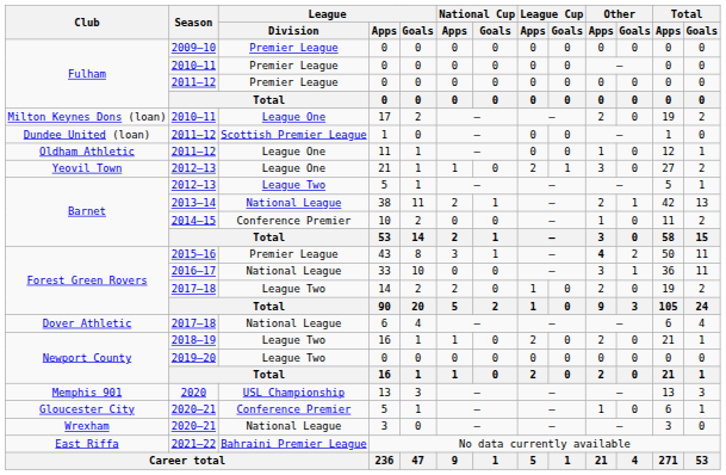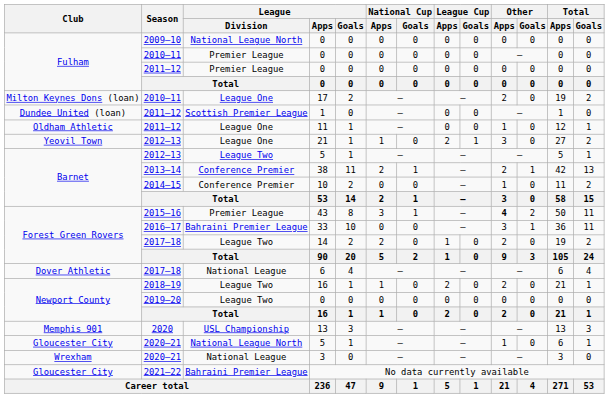2009–10 / 0 | League / Division: Premier League -> National League North
38 | League / Division: National League -> Conference Premier
33 | League / Division: National League -> Bahraini Premier League
2020–21 / 5 | League / Division: Conference Premier -> National League North
No data currently available | Club: East Riffa -> Gloucester City
